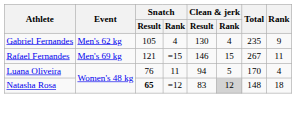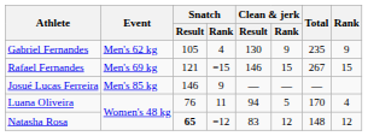Gabriel Fernandes | Clean & jerk / Rank: 4 -> 9
Rafael Fernandes | Rank: 11 -> 15
+ row: Josué Lucas Ferreira | Men's 85 kg | 146 | 9 | — | — | —
Natasha Rosa | Clean & jerk / Rank: lightgrey background -> no background
Natasha Rosa | Rank: 18 -> 12
